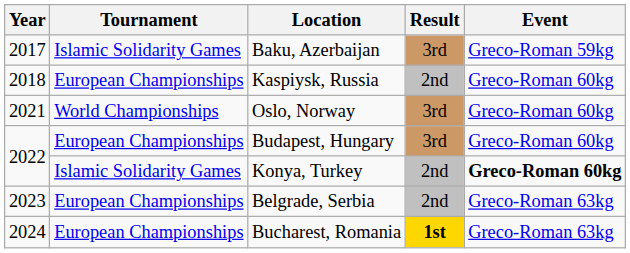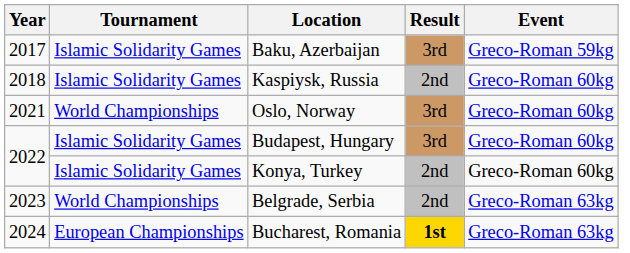Kaspiysk, Russia | Tournament: European Championships -> Islamic Solidarity Games
Budapest, Hungary | Tournament: European Championships -> Islamic Solidarity Games
Konya, Turkey | Event: bold -> normal
Belgrade, Serbia | Tournament: European Championships -> World Championships
